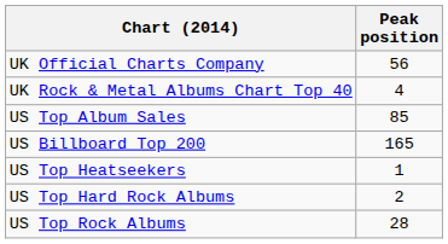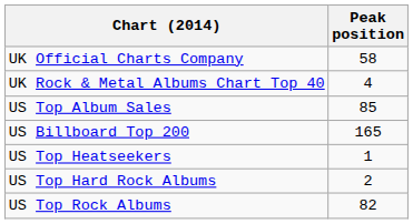UK Official Charts Company | Peak position: 56 -> 58
US Top Rock Albums | Peak position: 28 -> 82
